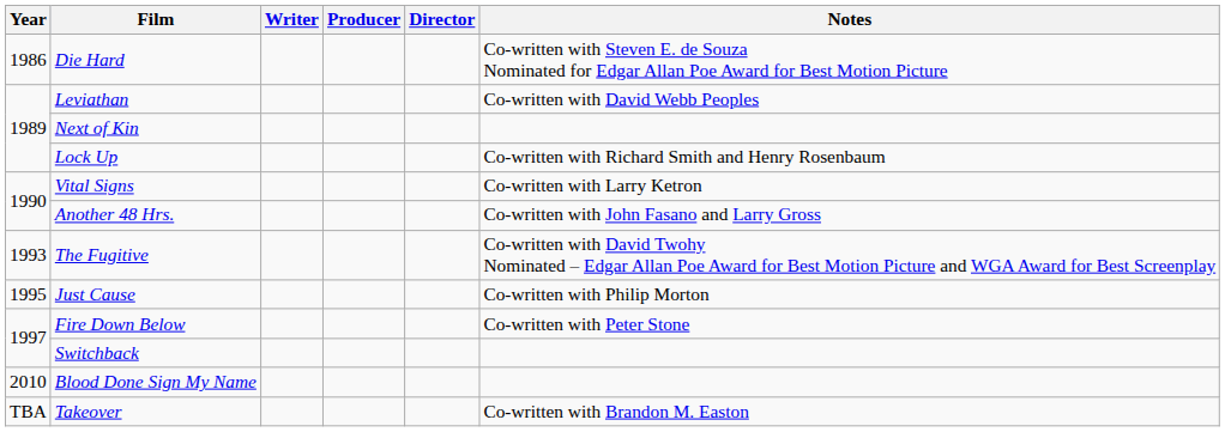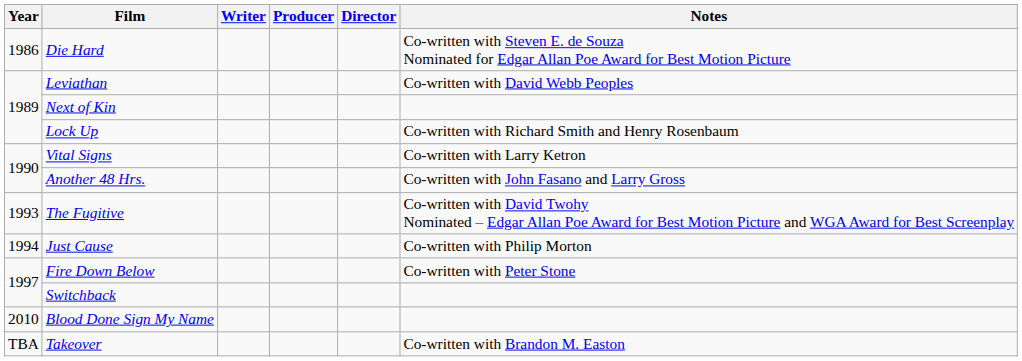Just Cause | Year: 1995 -> 1994
